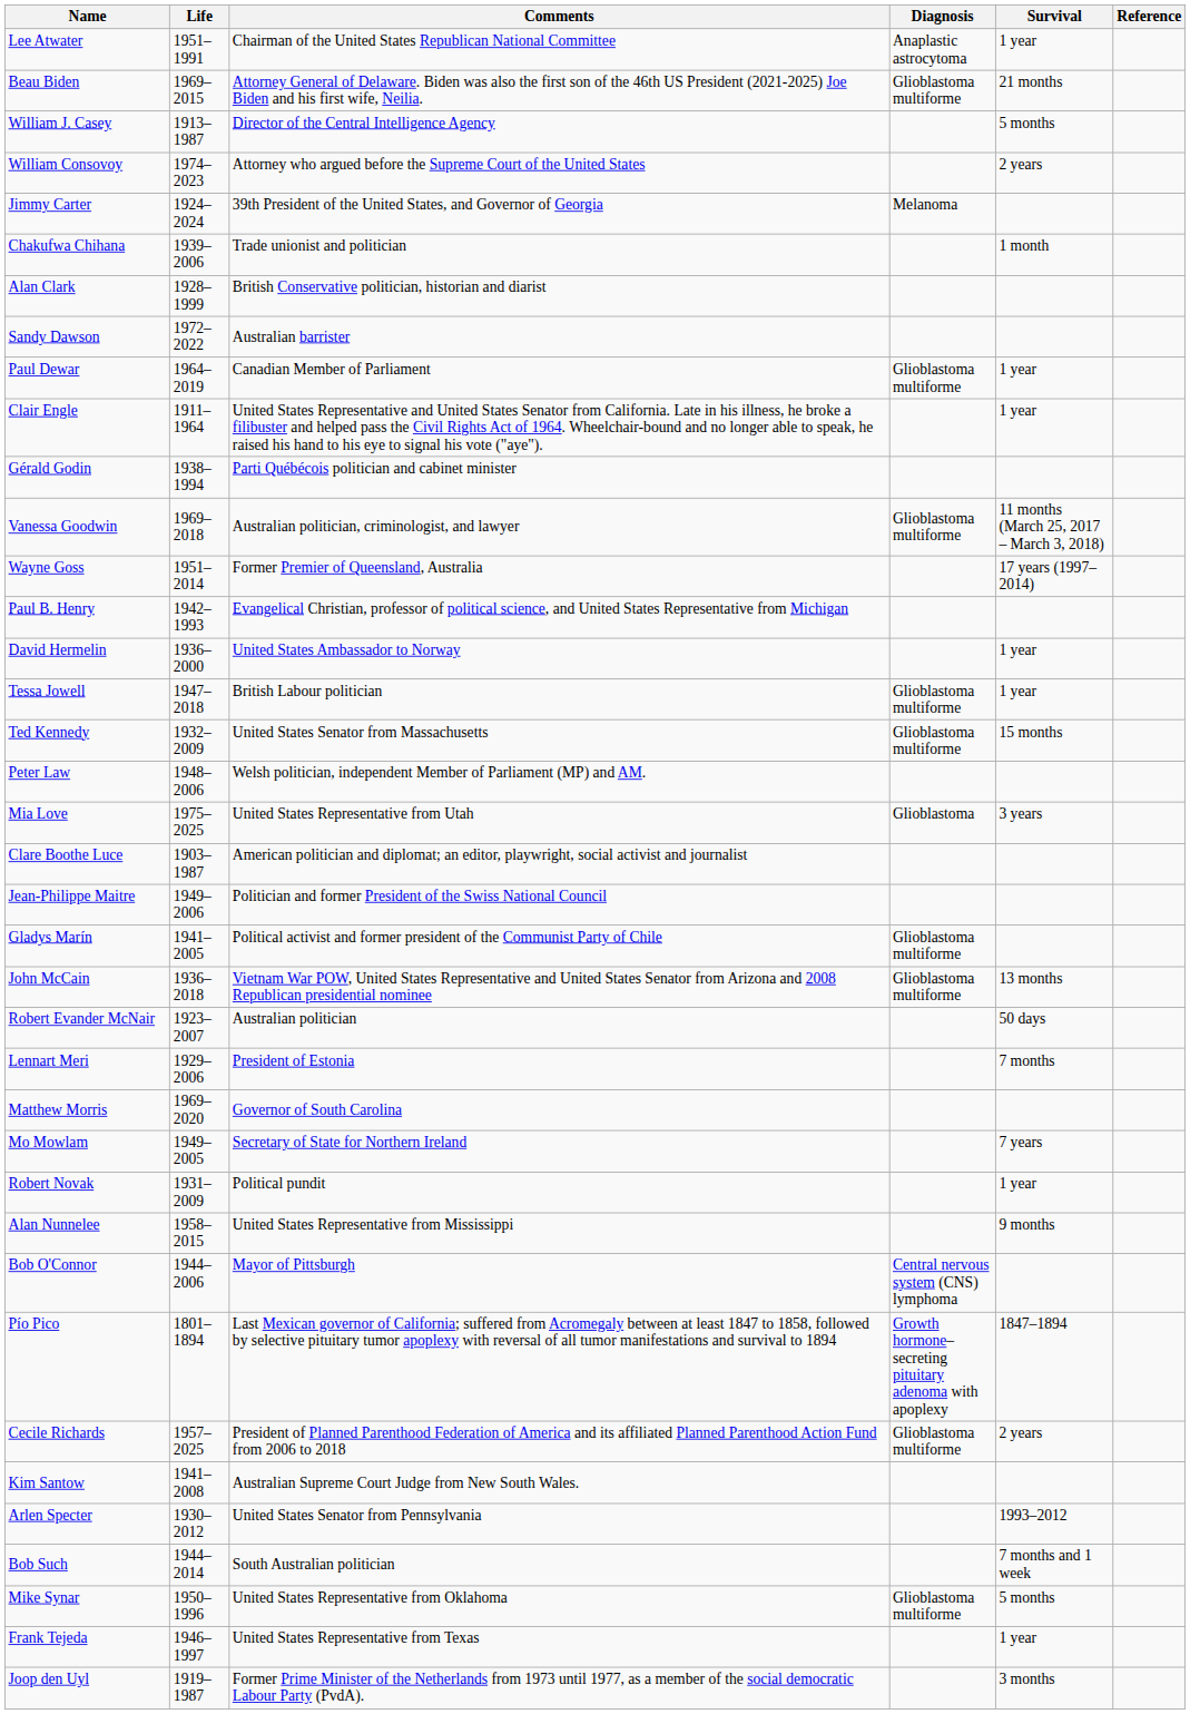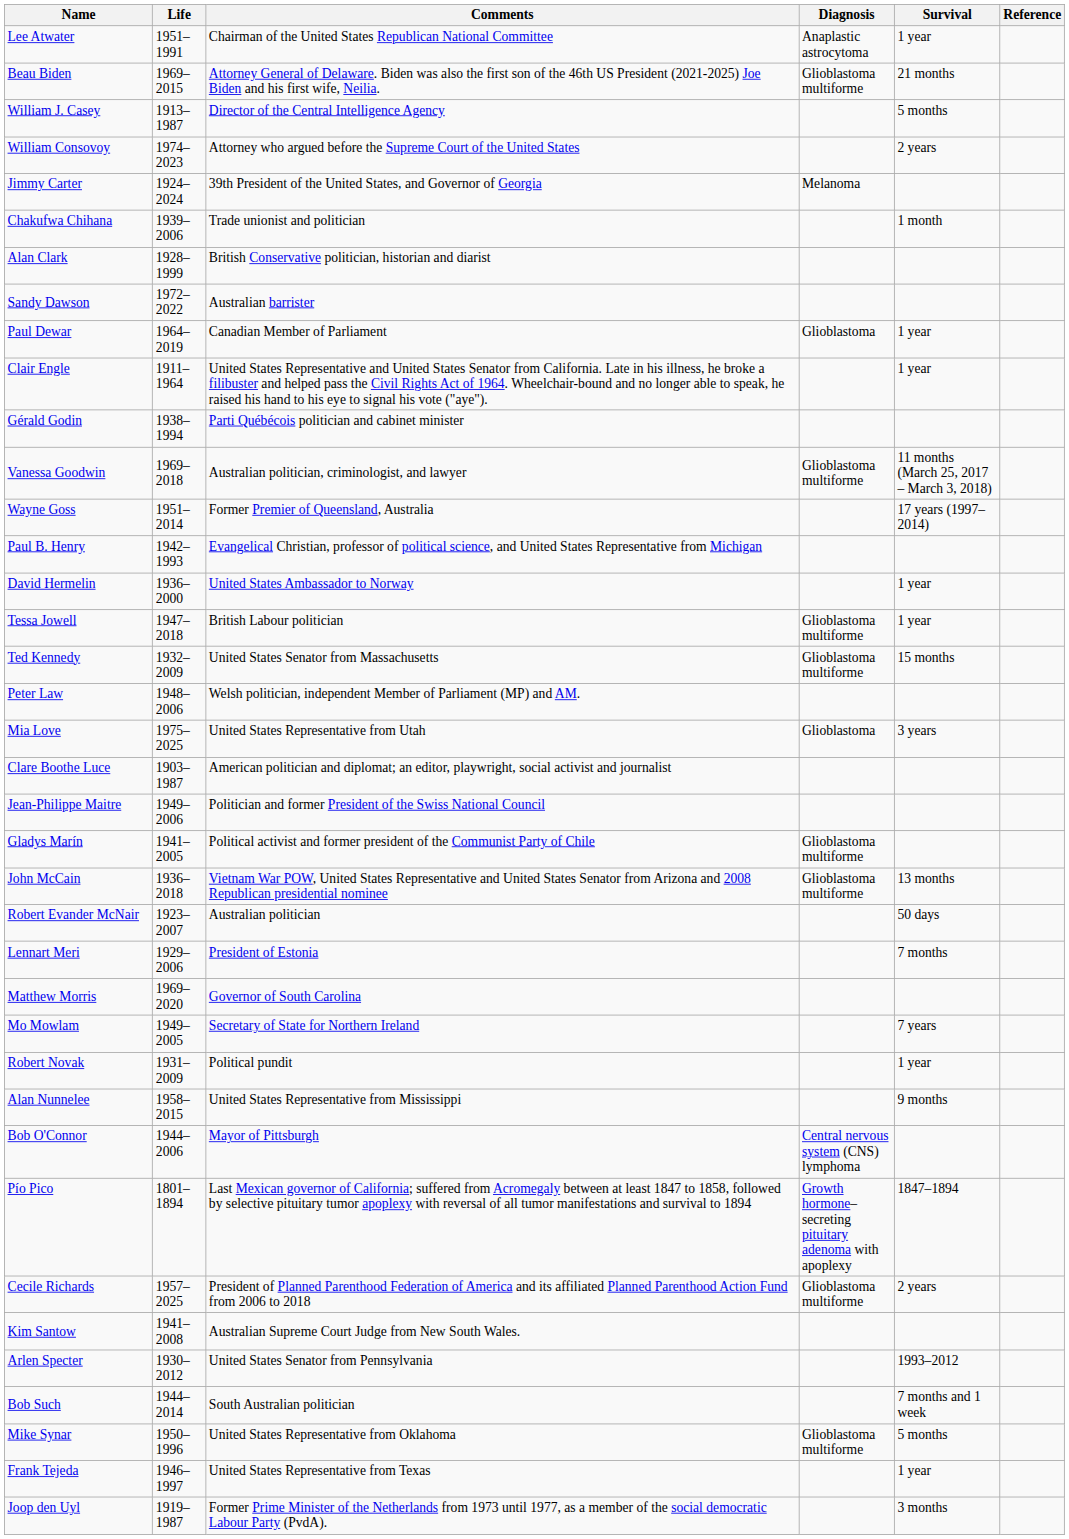Paul Dewar | Diagnosis: Glioblastoma multiforme -> Glioblastoma
